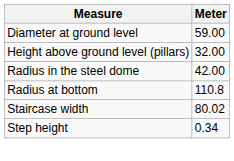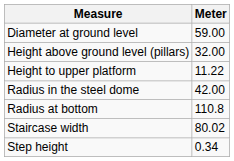+ row: Height to upper platform | 11.22
